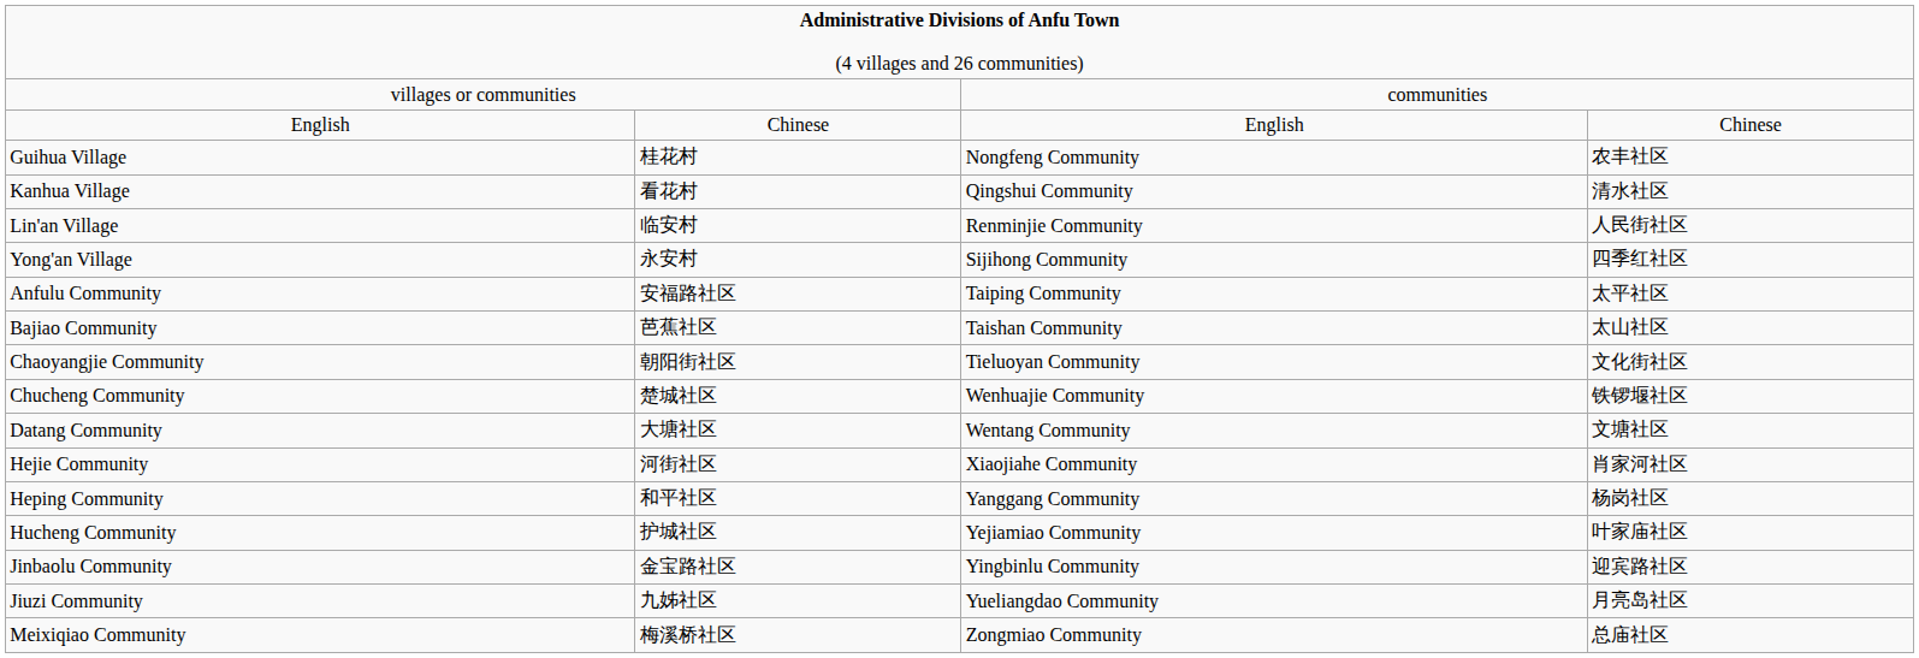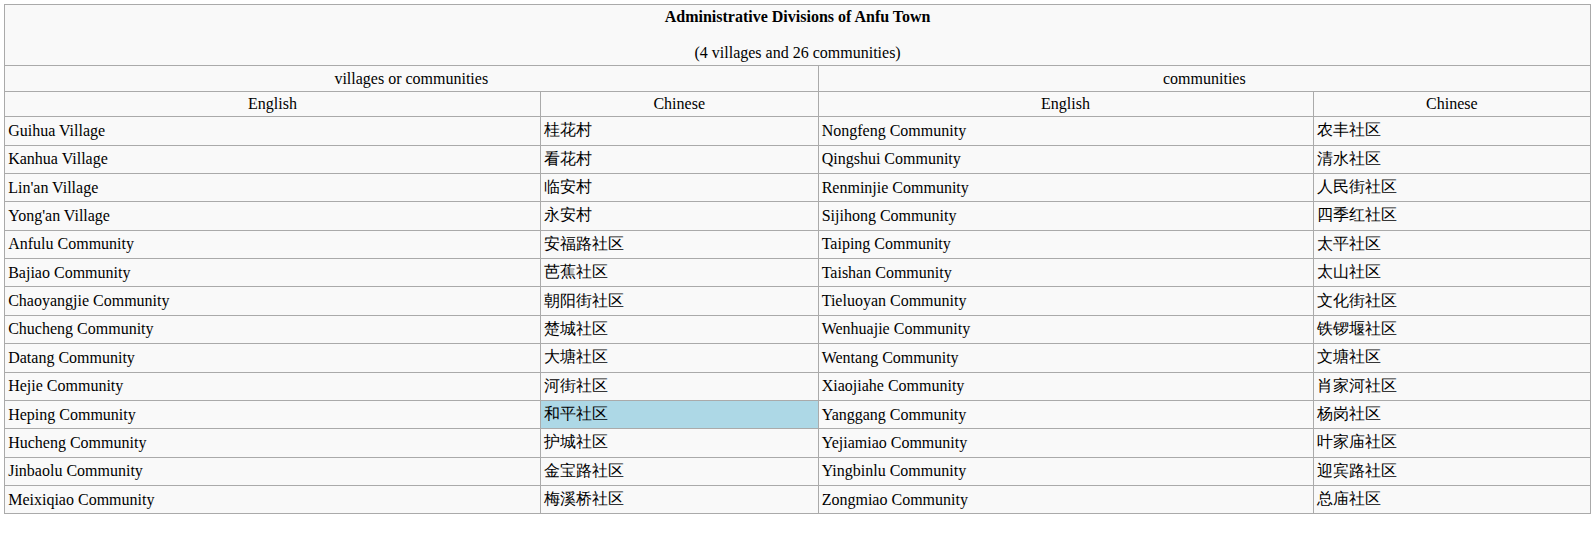Heping Community | column 2: no background -> lightblue background
- row: Jiuzi Community | 九姊社区 | Yueliangdao Community | 月亮岛社区
